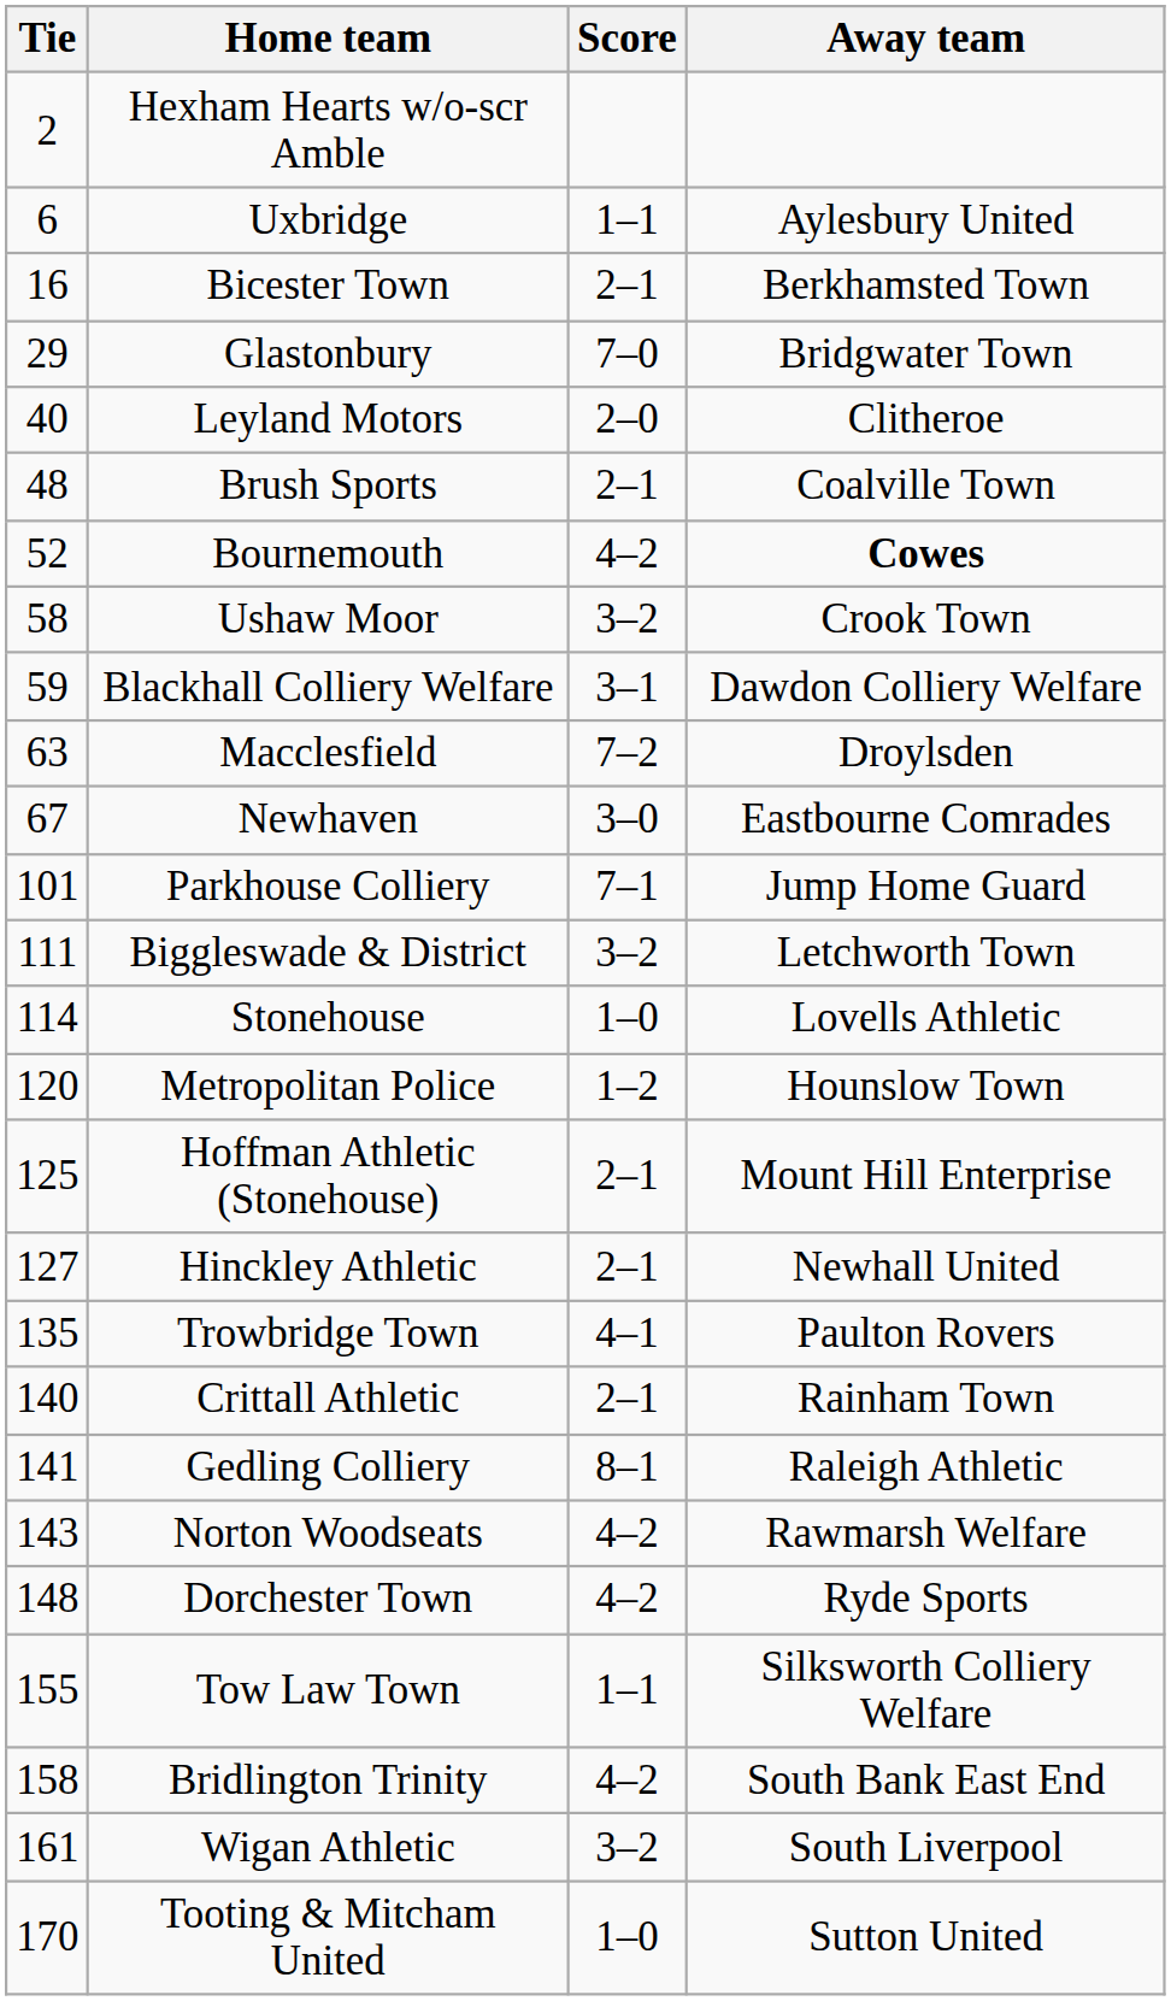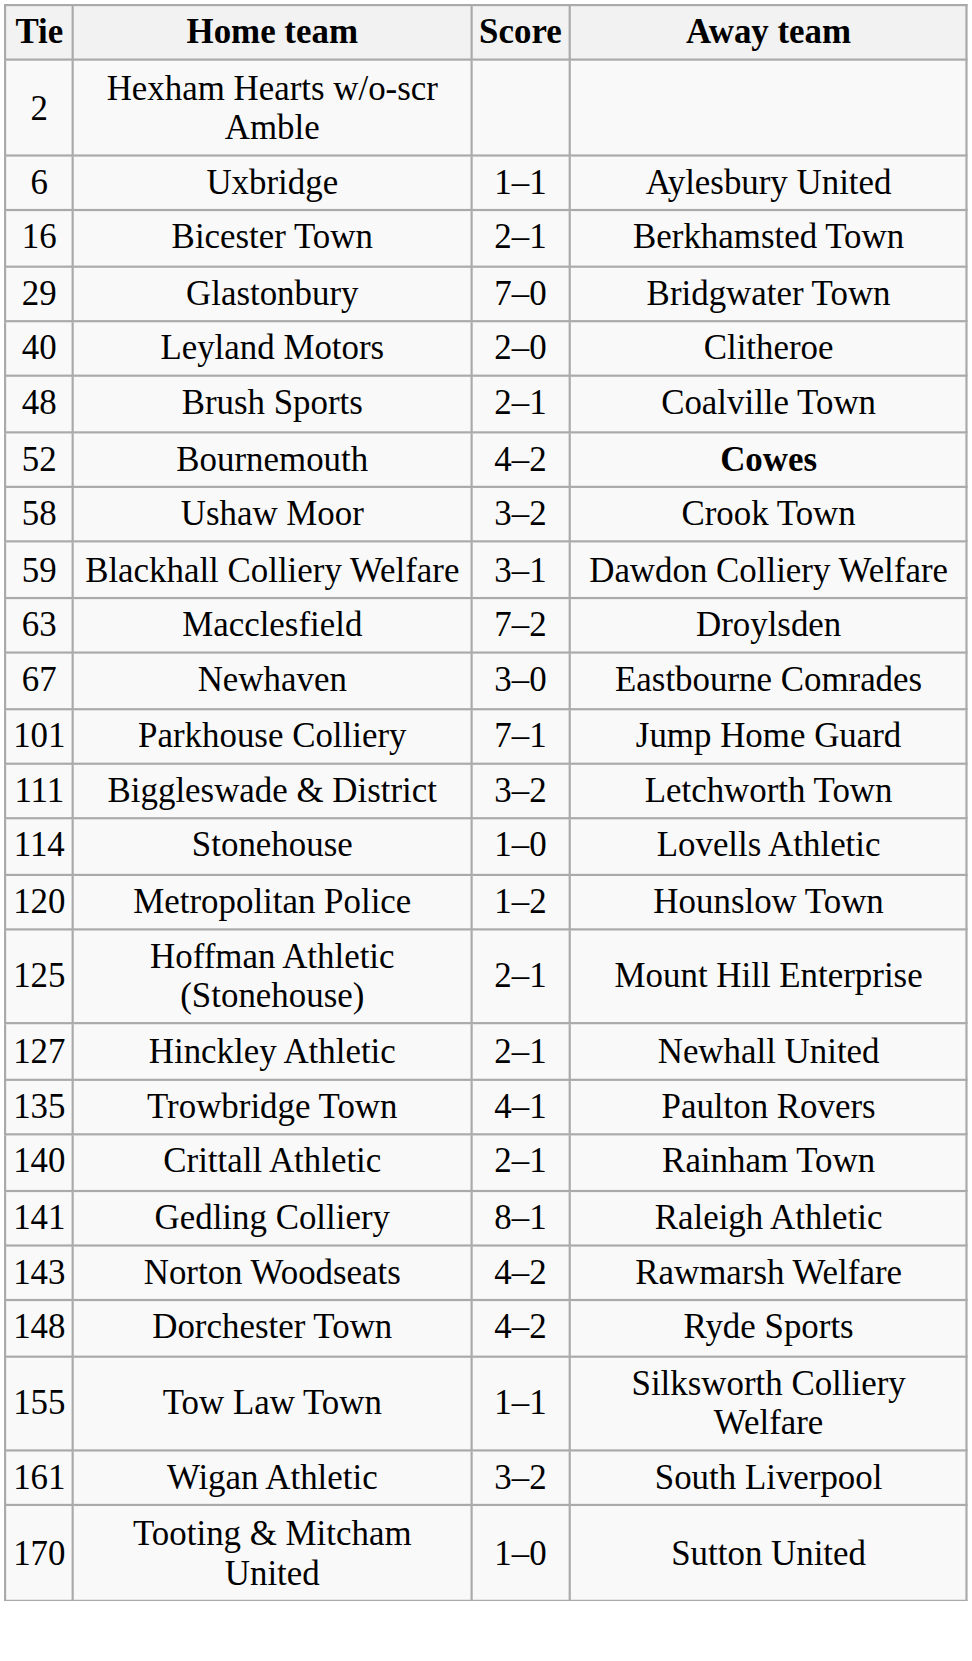- row: 158 | Bridlington Trinity | 4–2 | South Bank East End
